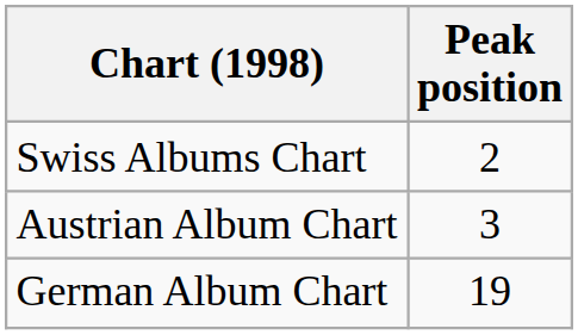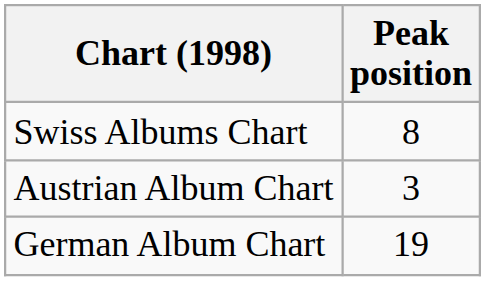Swiss Albums Chart | Peak position: 2 -> 8
